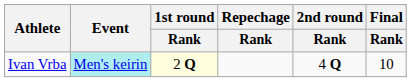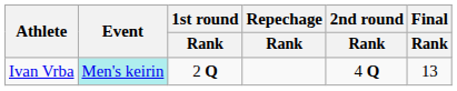Ivan Vrba | 1st round / Rank: lightyellow background -> no background
Ivan Vrba | Final / Rank: 10 -> 13
